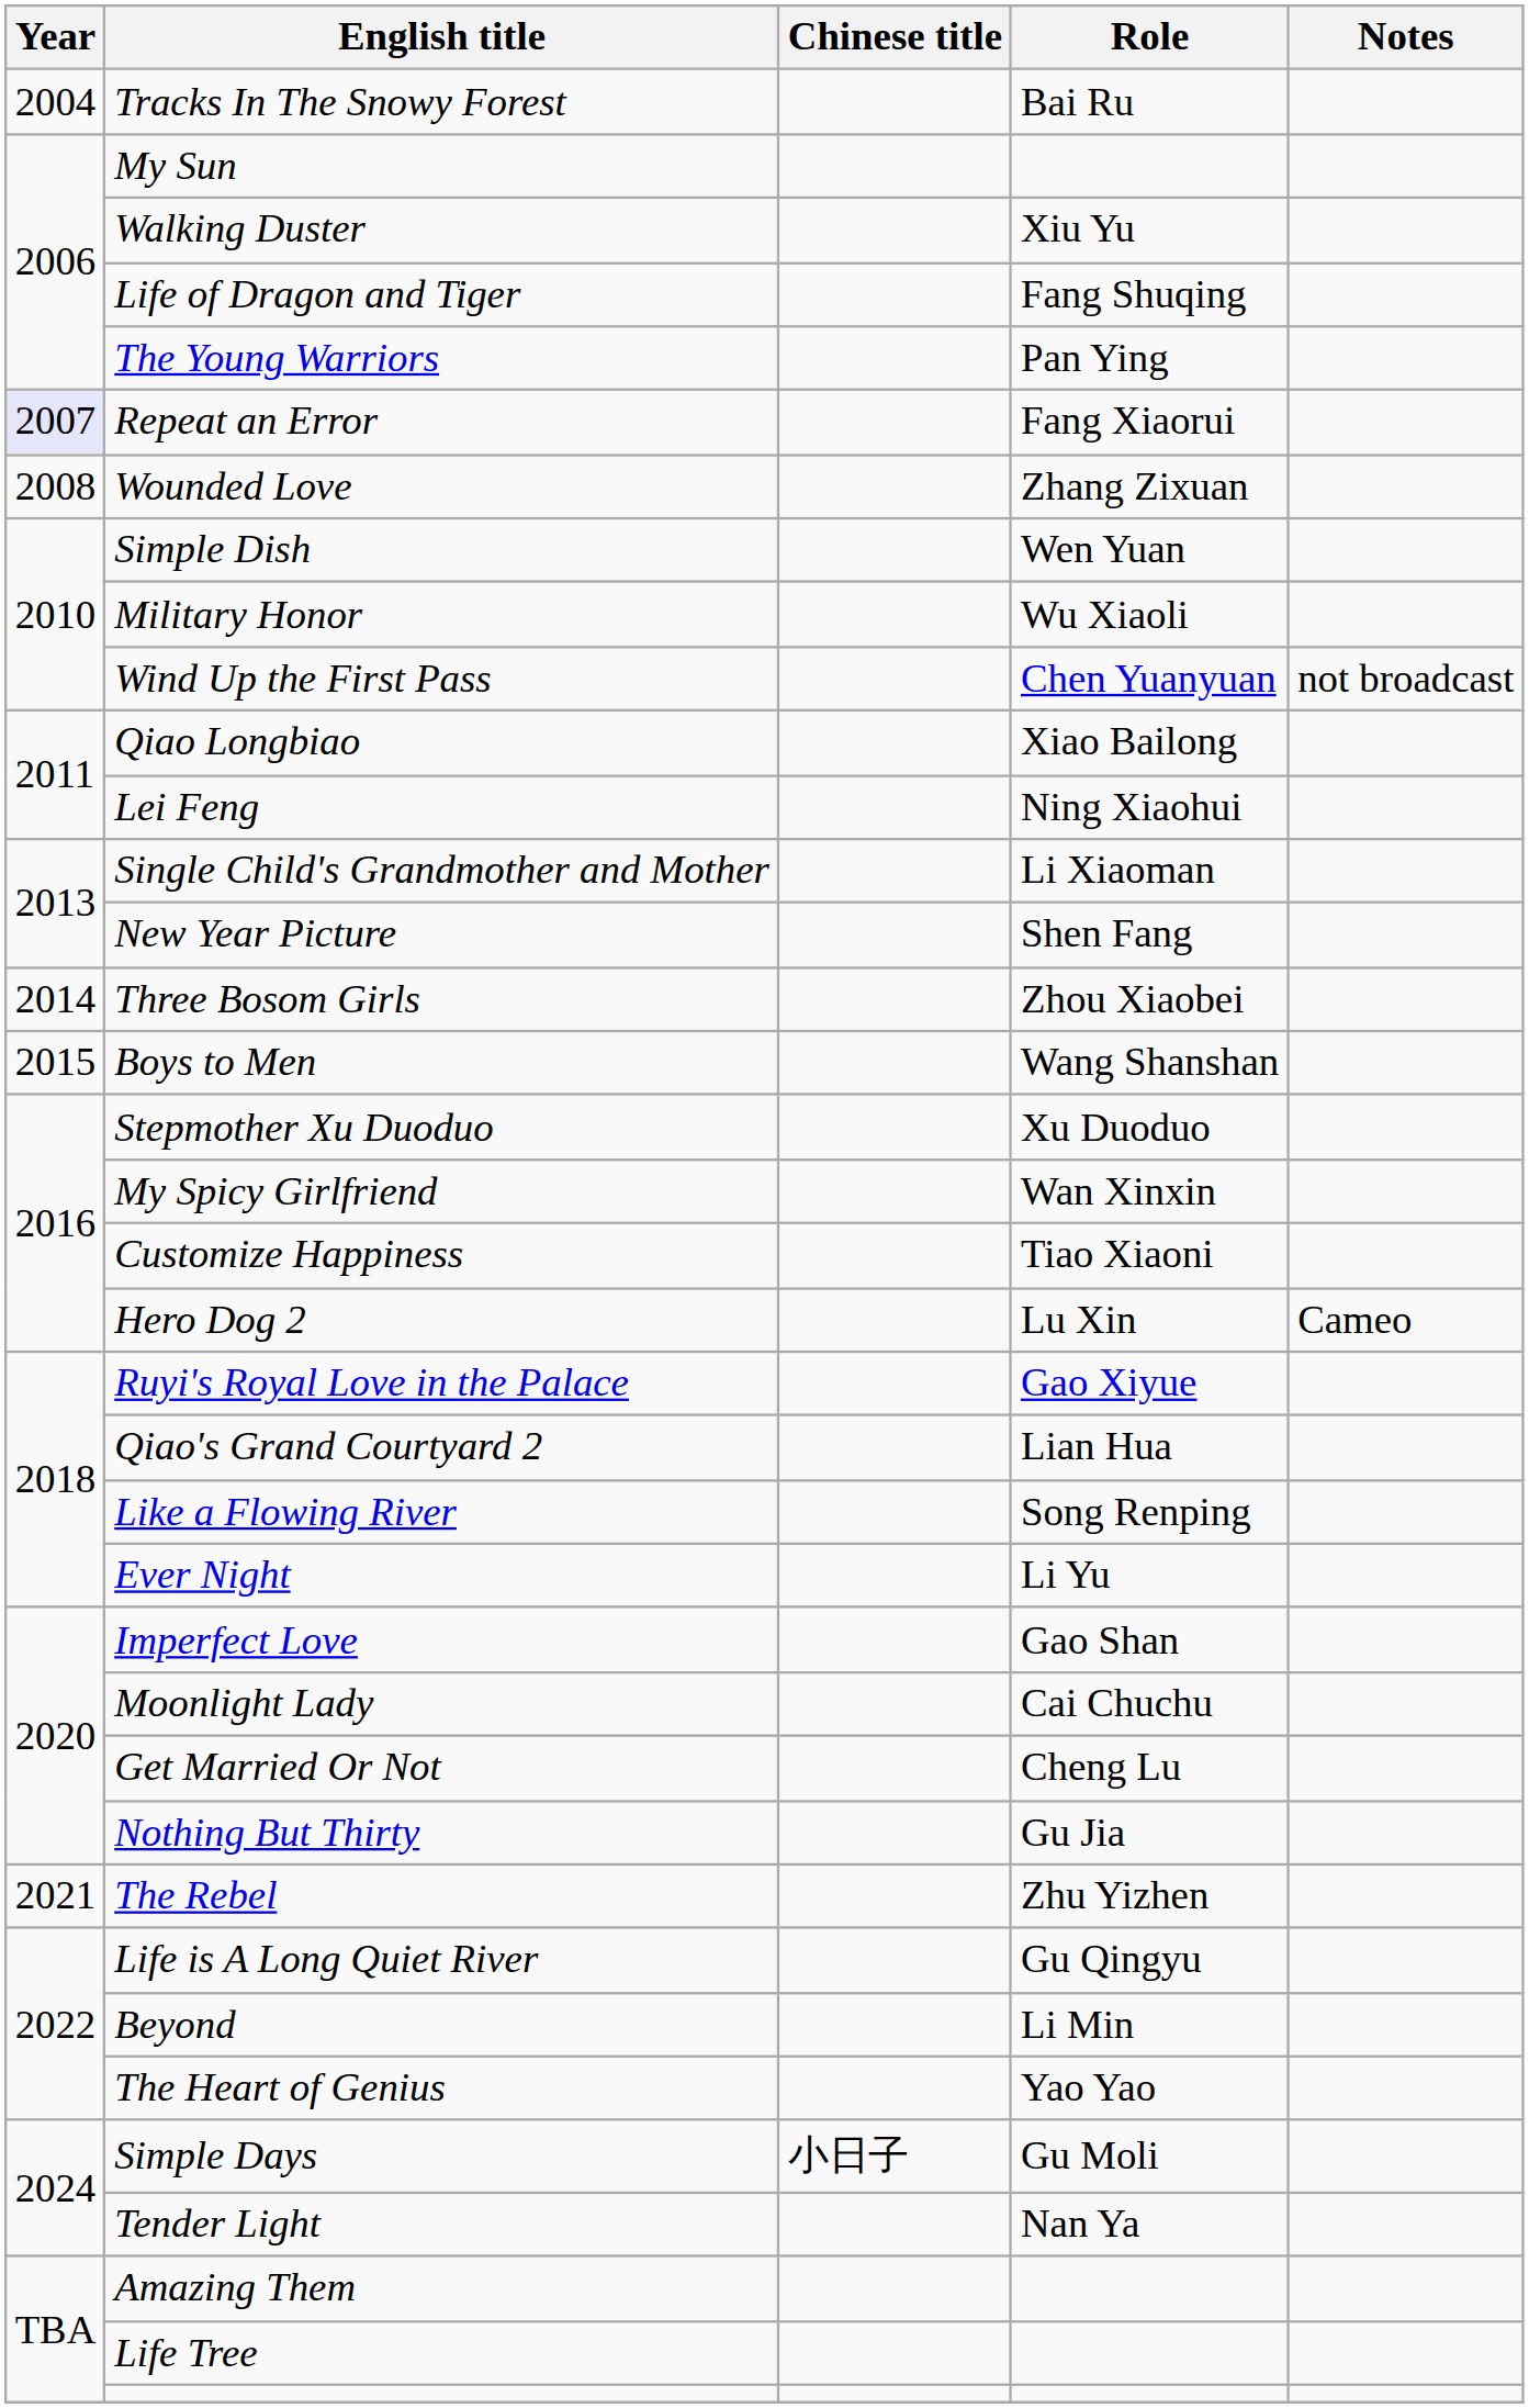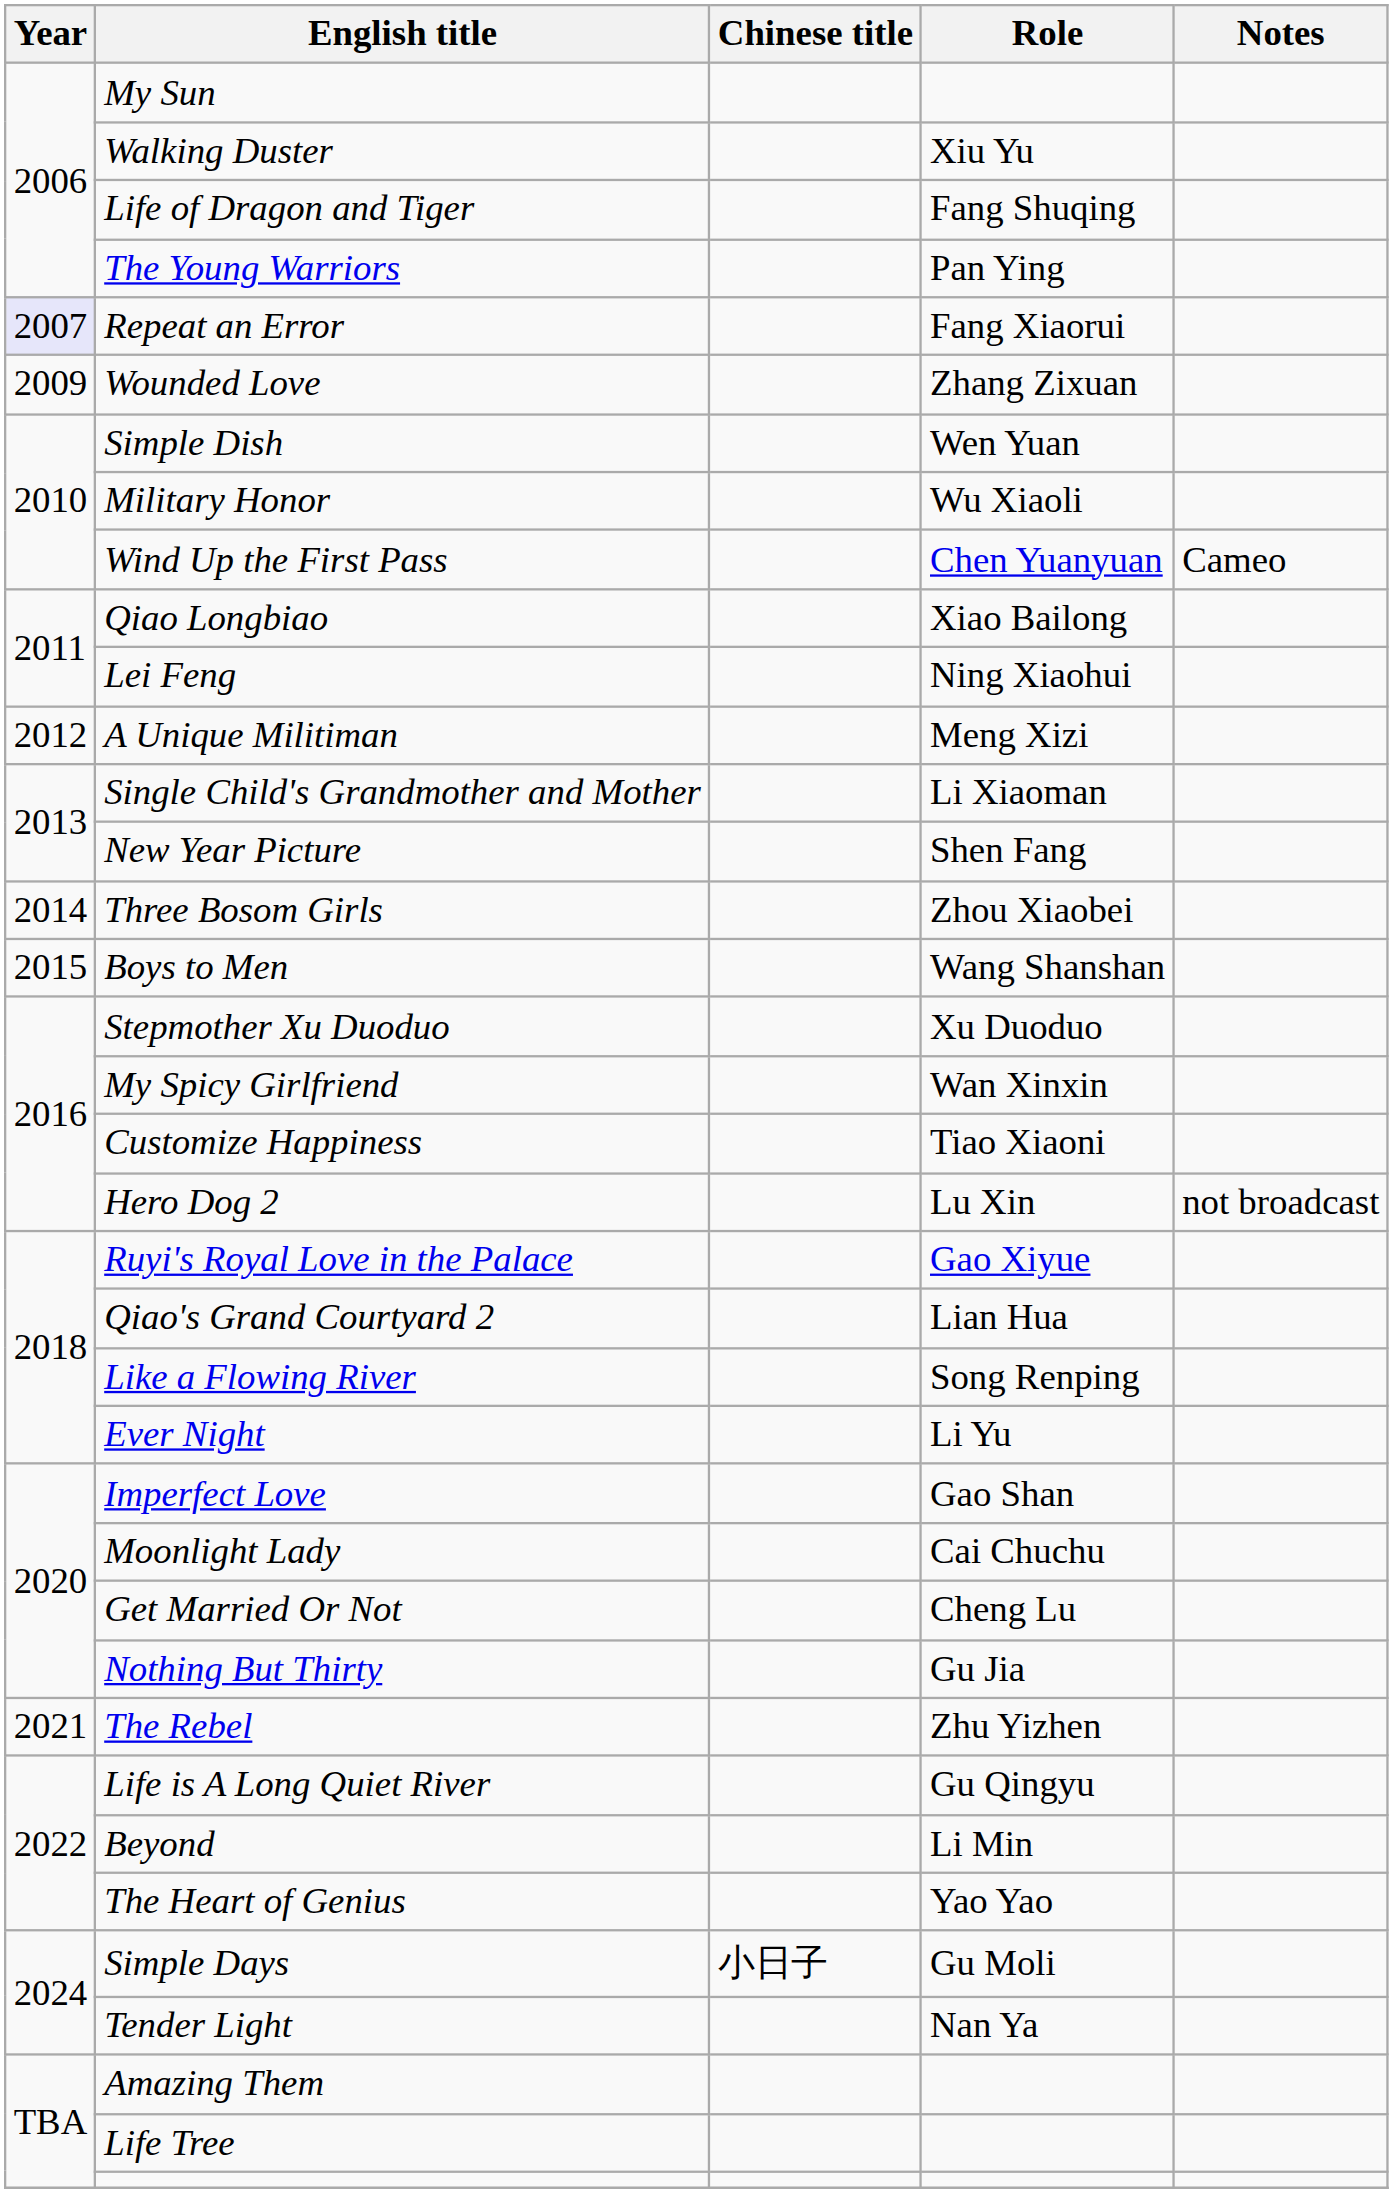- row: 2004 | Tracks In The Snowy Forest | Bai Ru
Wounded Love | Year: 2008 -> 2009
Wind Up the First Pass | Notes: not broadcast -> Cameo
+ row: 2012 | A Unique Militiman | Meng Xizi
Hero Dog 2 | Notes: Cameo -> not broadcast
